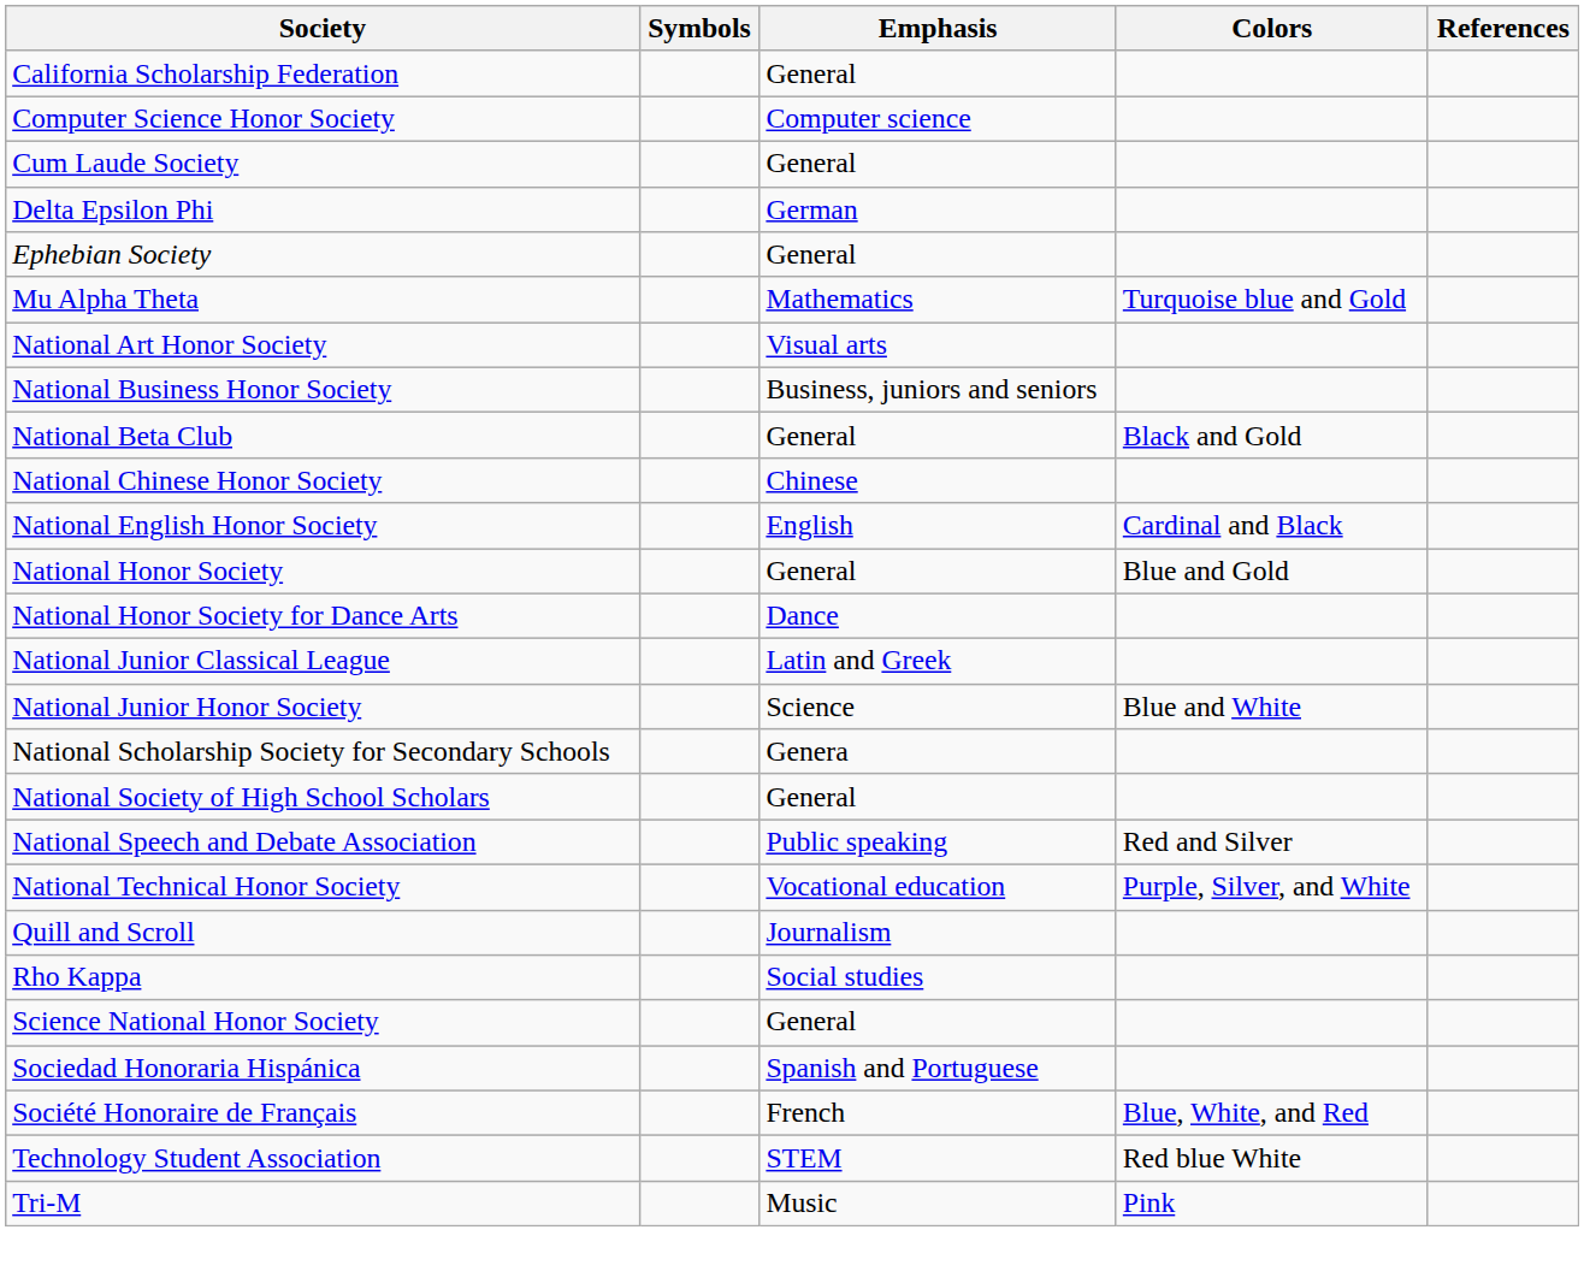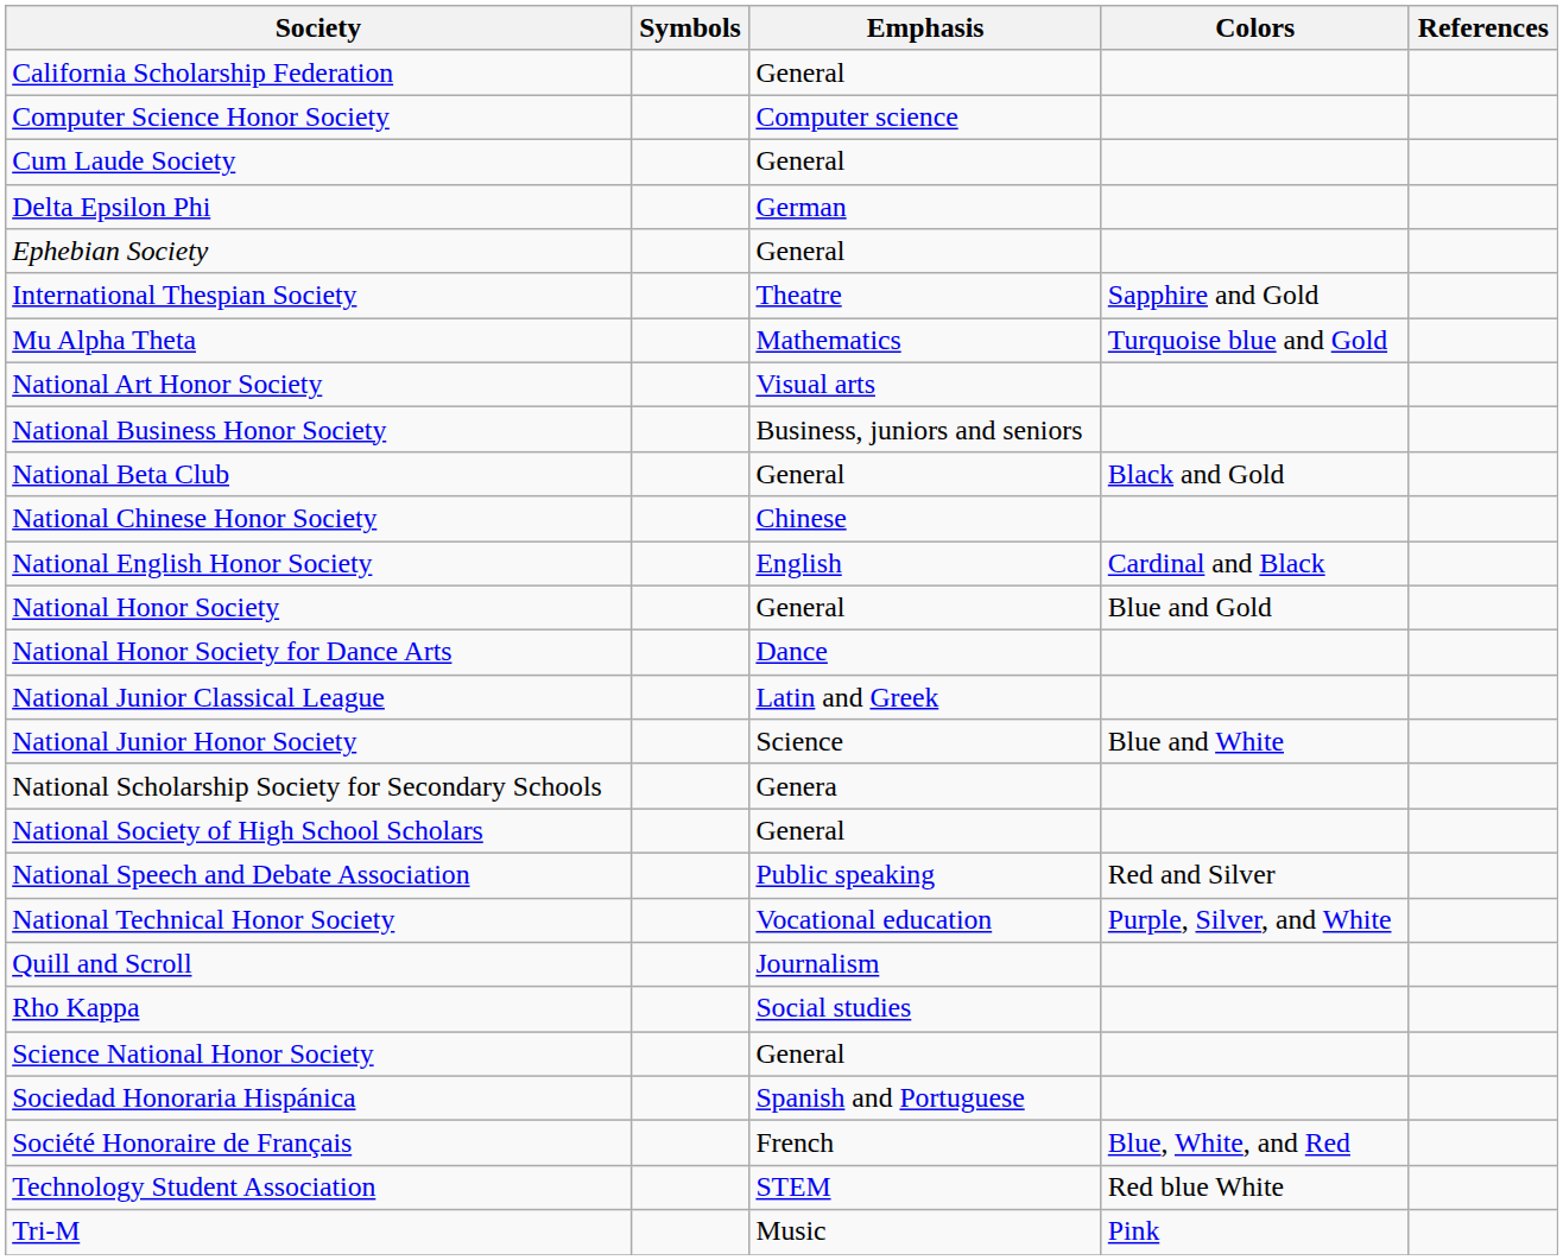+ row: International Thespian Society | Theatre | Sapphire and Gold
